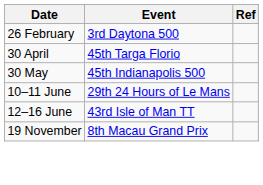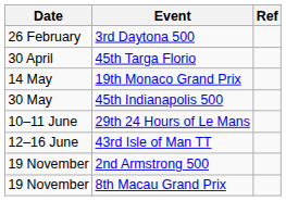+ row: 14 May | 19th Monaco Grand Prix
+ row: 19 November | 2nd Armstrong 500
